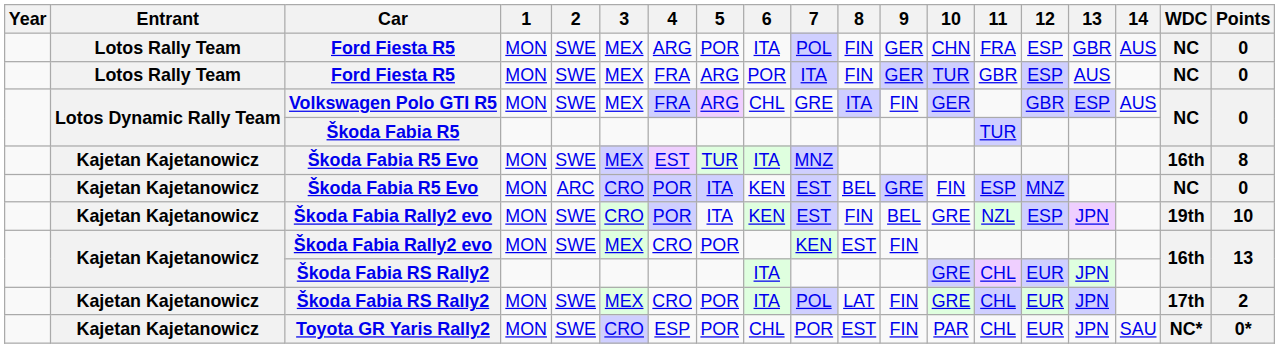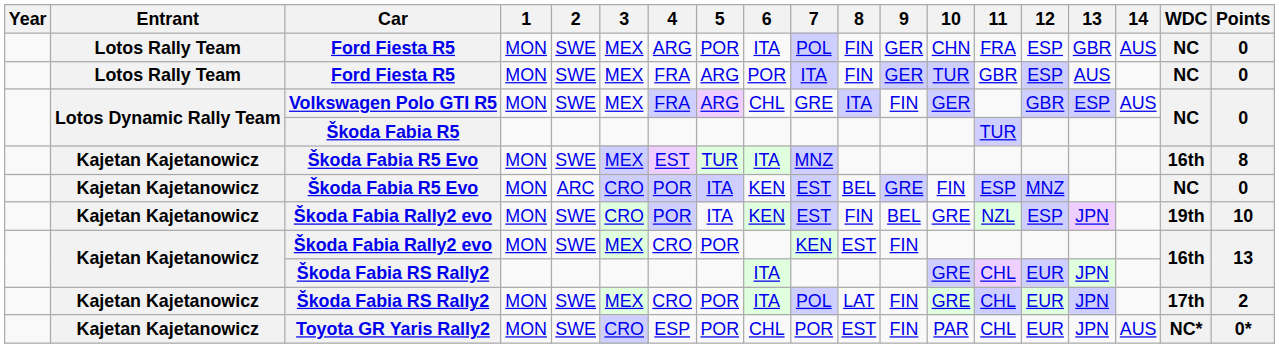Toyota GR Yaris Rally2 | 14: SAU -> AUS
